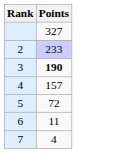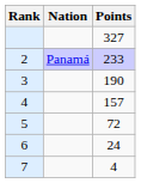+ column: Nation | Panamá
3 | Points: bold -> normal
6 | Points: 11 -> 24
